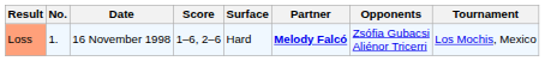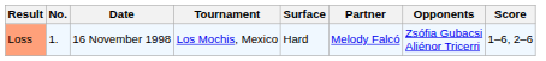columns swapped: Tournament <-> Score
Loss | Partner: bold -> normal
